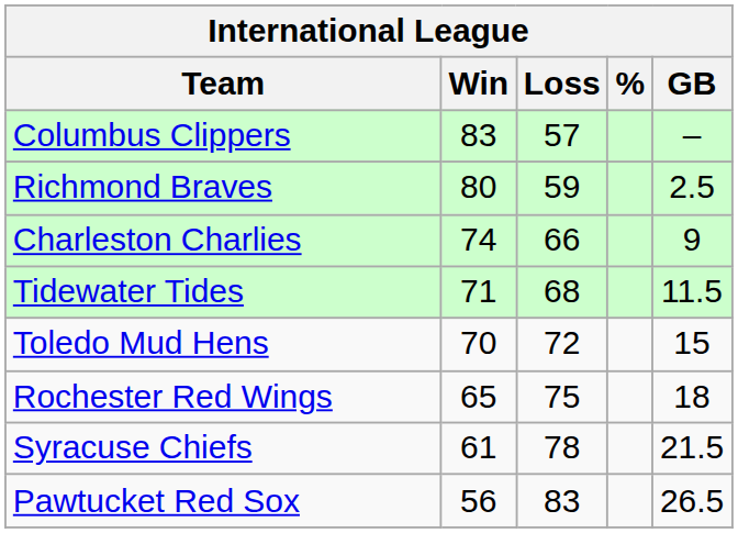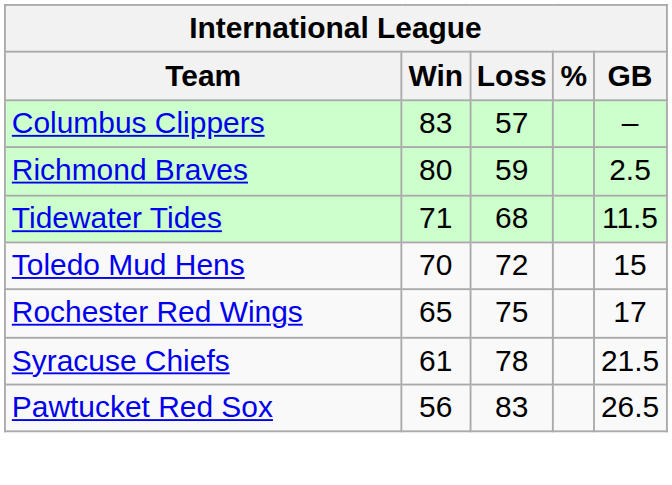- row: Charleston Charlies | 74 | 66 | 9
Rochester Red Wings | GB: 18 -> 17
